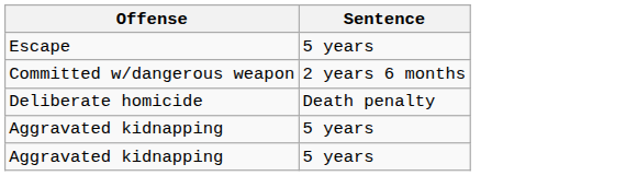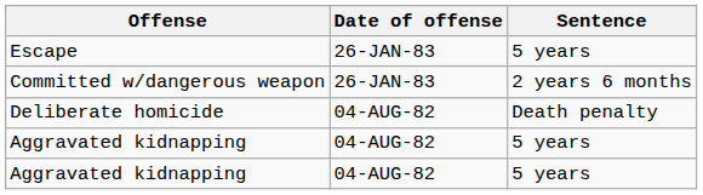+ column: Date of offense | 26-JAN-83 | 26-JAN-83 | 04-AUG-82 | 04-AUG-82 | 04-AUG-82
